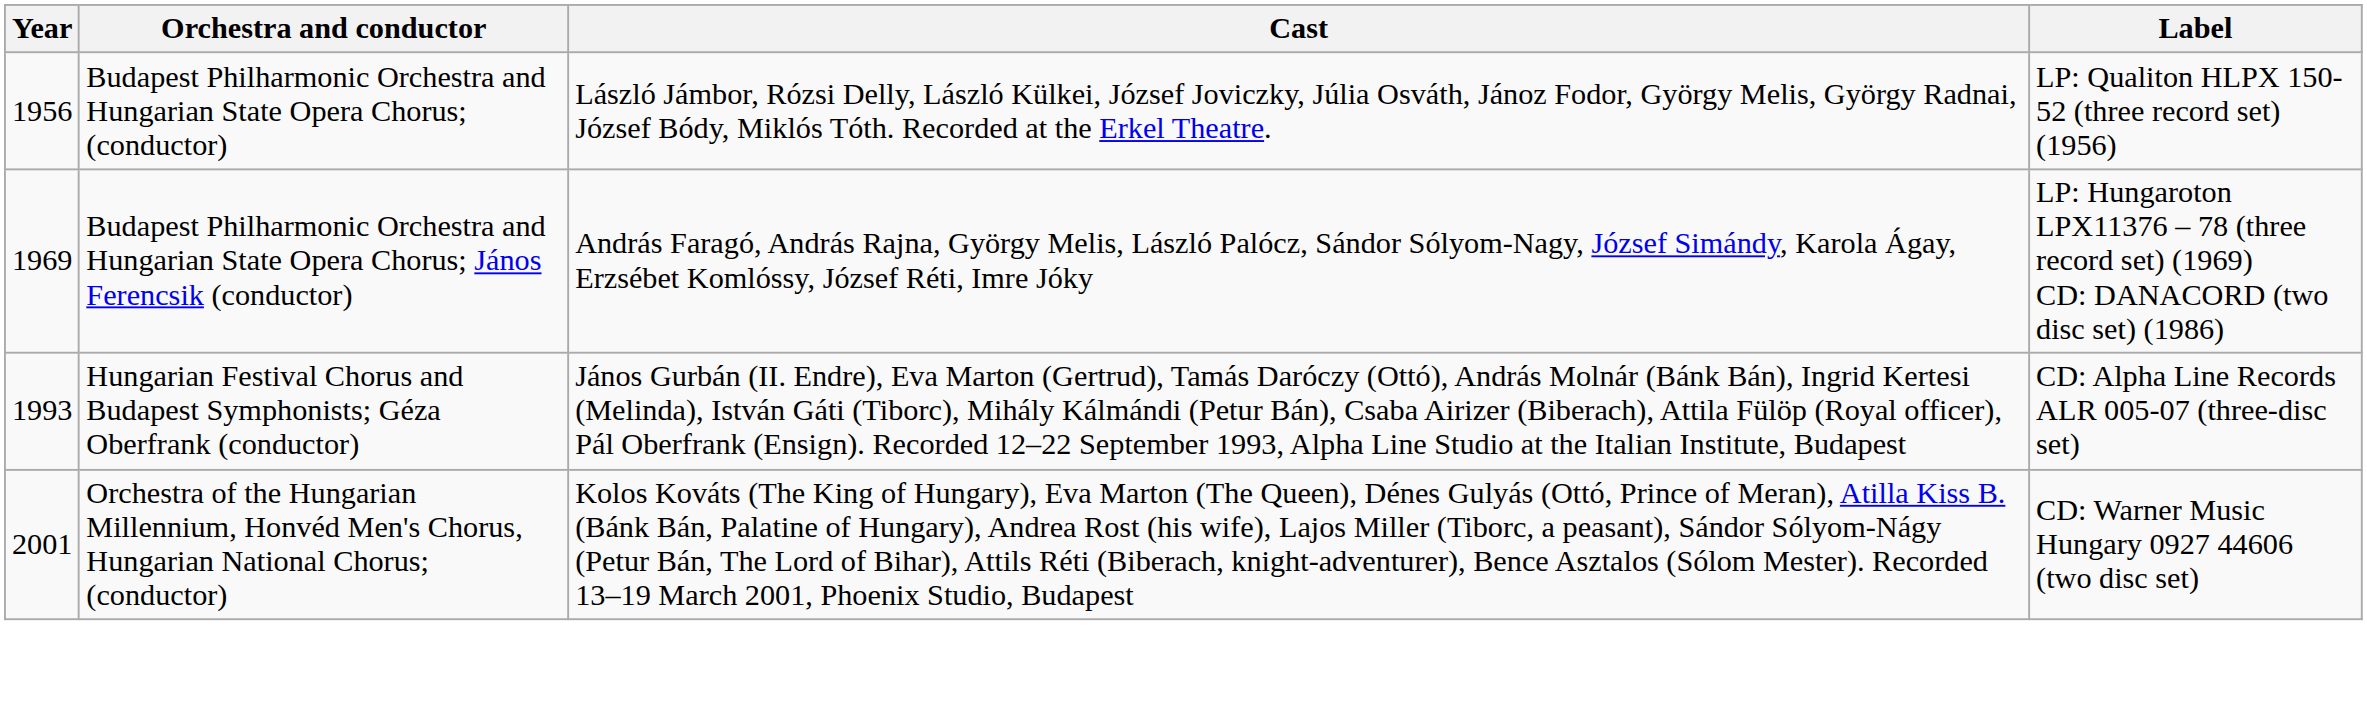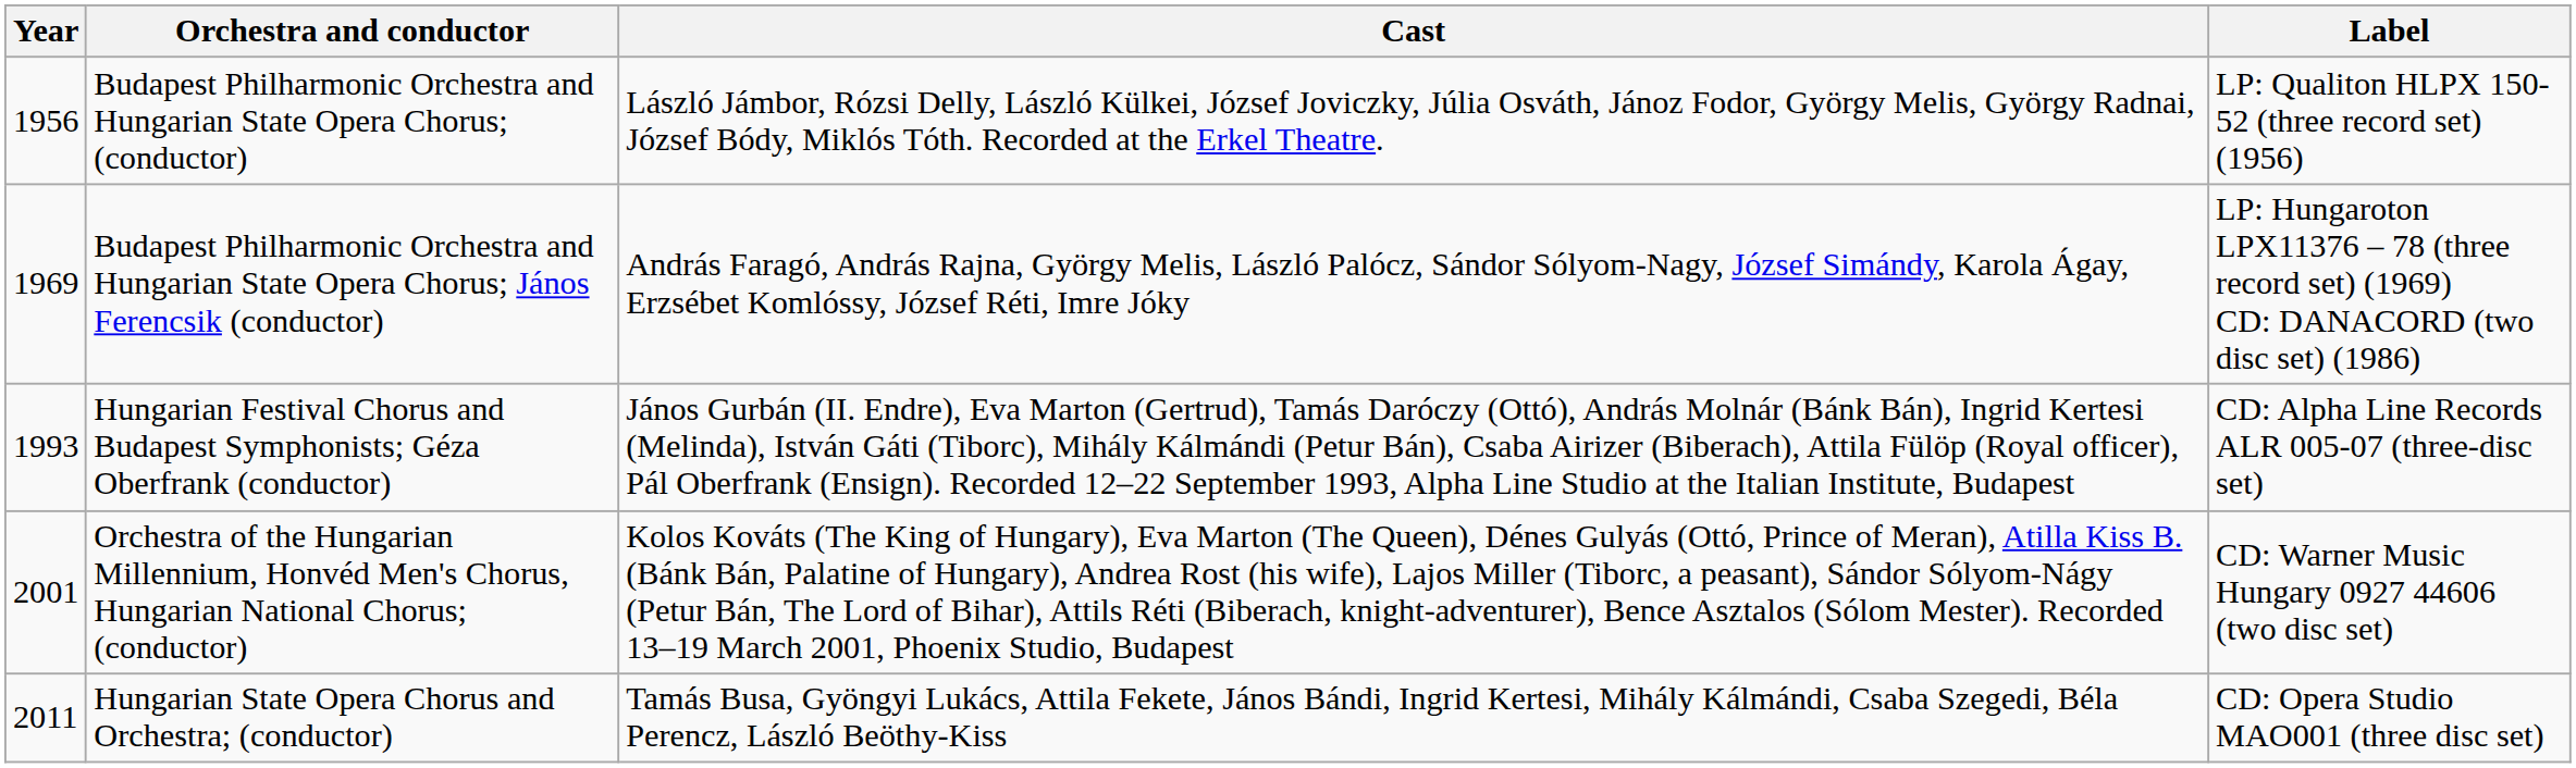+ row: 2011 | Hungarian State Opera Chorus and Orchestra; (conductor) | Tamás Busa, Gyöngyi Lukács, Attila Fekete, János Bándi, Ingrid Kertesi, Mihály Kálmándi, Csaba Szegedi, Béla Perencz, László Beöthy-Kiss | CD: Opera Studio MAO001 (three disc set)
